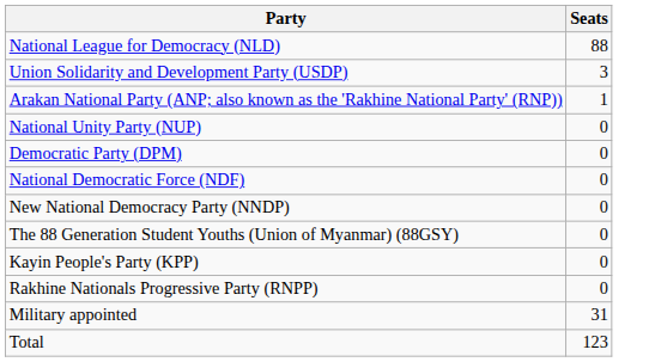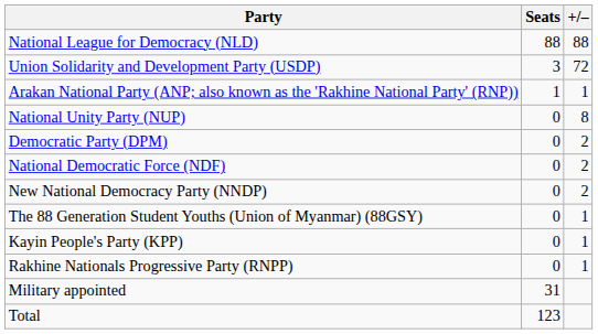+ column: +/– | 88 | 72 | 1 | 8 | 2 | 2 | 2 | 1 | 1 | 1
